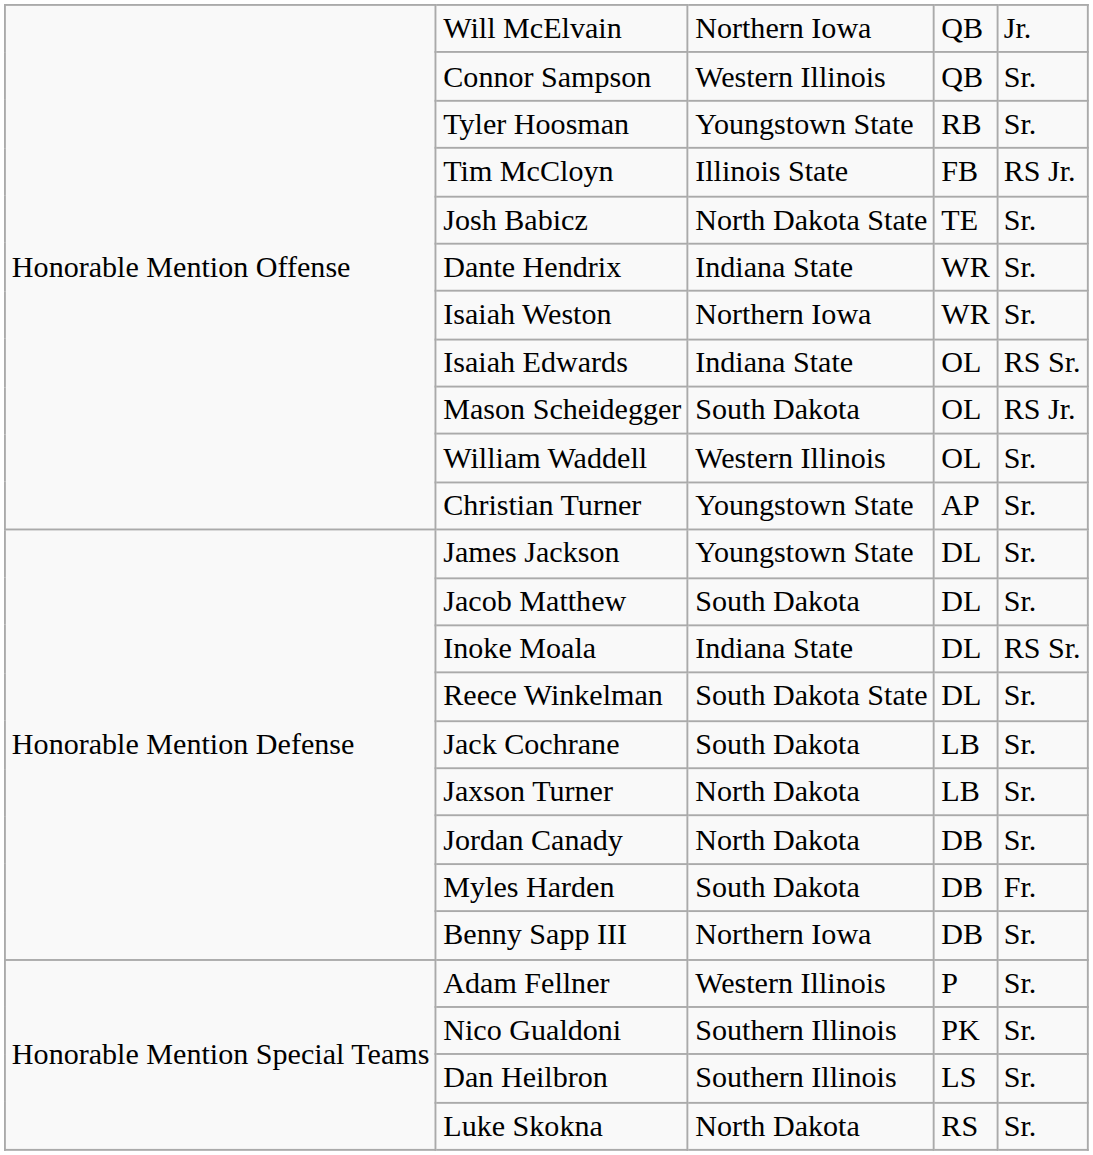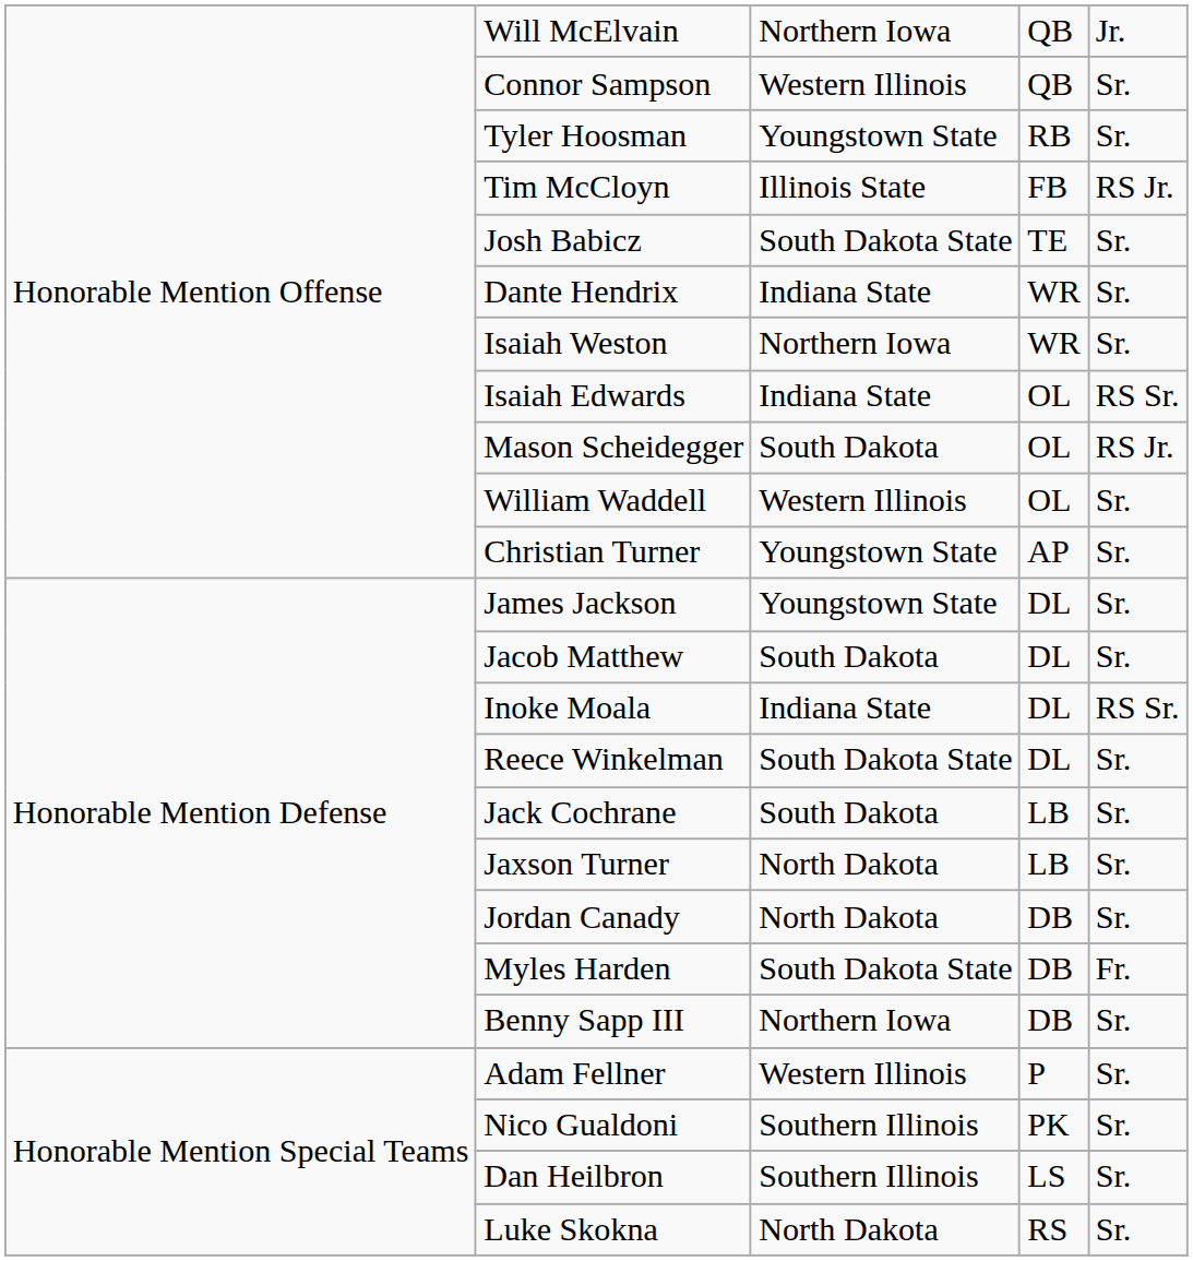Josh Babicz | column 3: North Dakota State -> South Dakota State
Myles Harden | column 3: South Dakota -> South Dakota State
